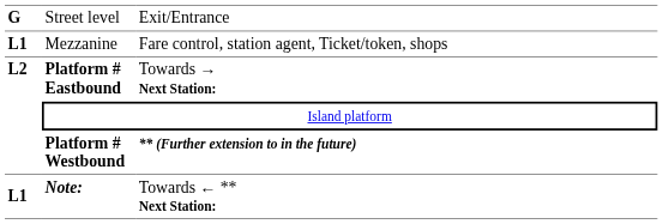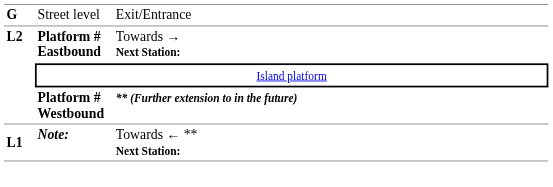- row: L1 | Mezzanine | Fare control, station agent, Ticket/token, shops
